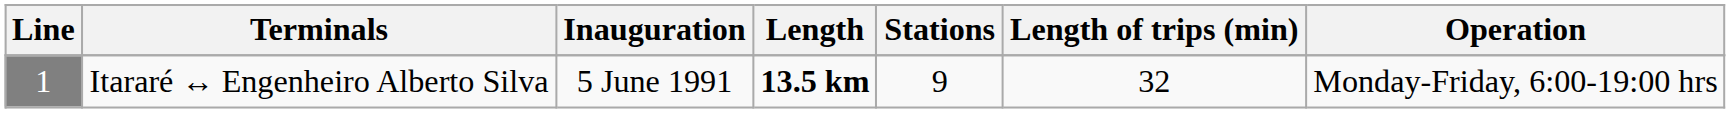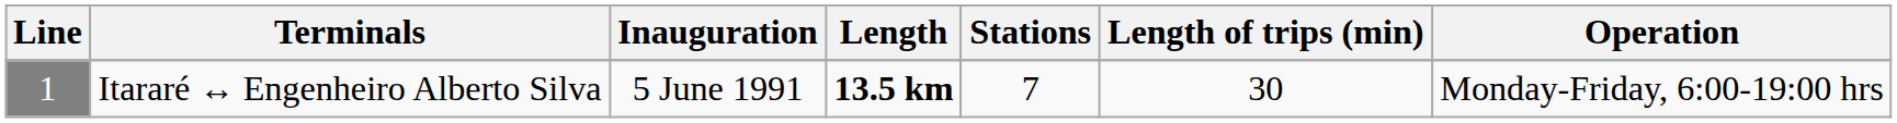Itararé ↔ Engenheiro Alberto Silva | Stations: 9 -> 7
Itararé ↔ Engenheiro Alberto Silva | Length of trips (min): 32 -> 30
